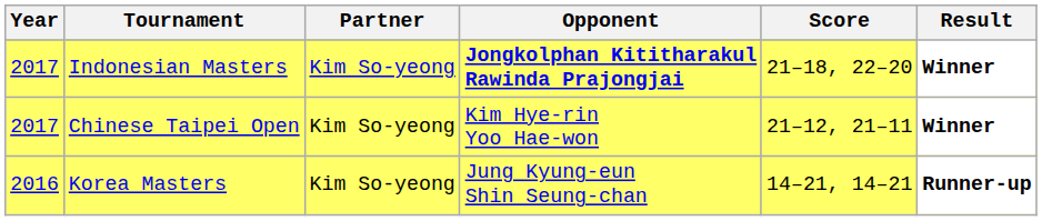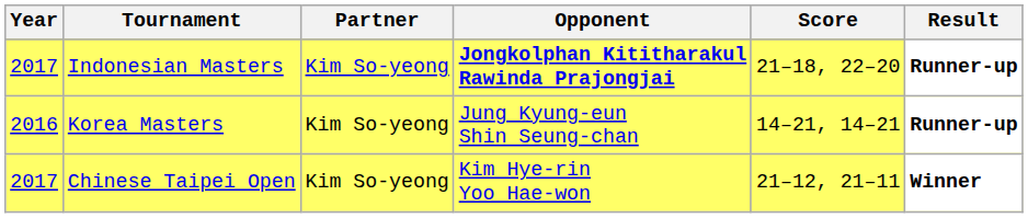Indonesian Masters | Result: Winner -> Runner-up
rows swapped: Korea Masters <-> Chinese Taipei Open
